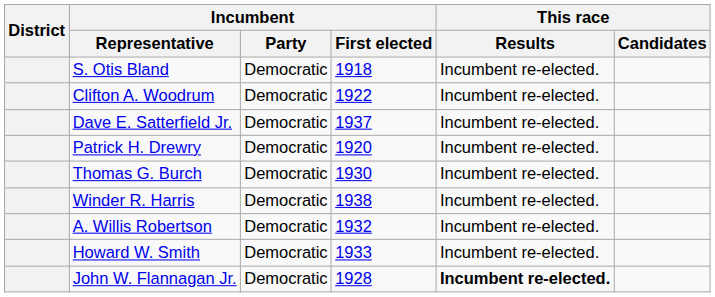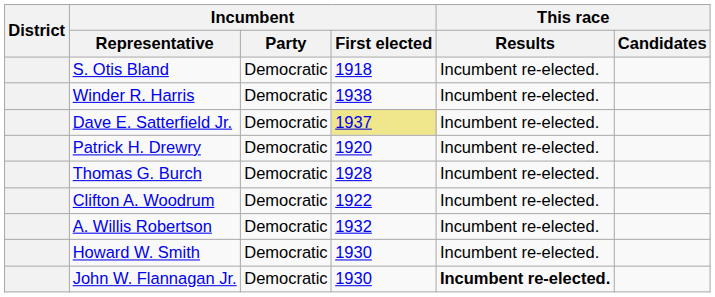rows swapped: Winder R. Harris <-> Clifton A. Woodrum
Dave E. Satterfield Jr. | Incumbent / First elected: no background -> khaki background
Thomas G. Burch | Incumbent / First elected: 1930 -> 1928
Howard W. Smith | Incumbent / First elected: 1933 -> 1930
John W. Flannagan Jr. | Incumbent / First elected: 1928 -> 1930
